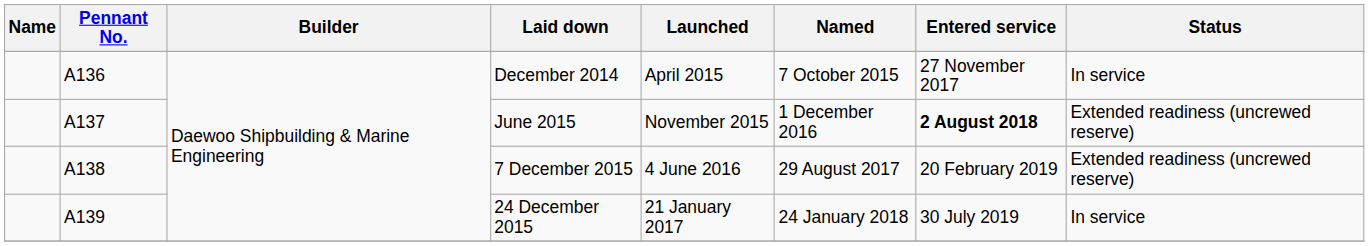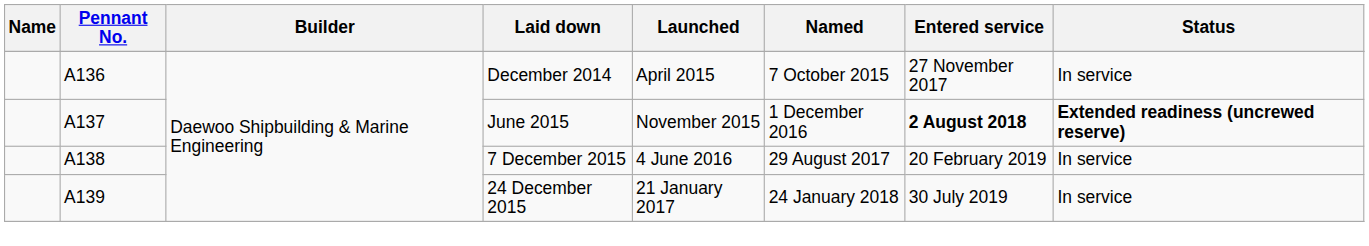June 2015 | Status: normal -> bold
7 December 2015 | Status: Extended readiness (uncrewed reserve) -> In service
